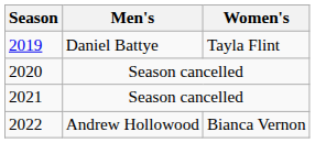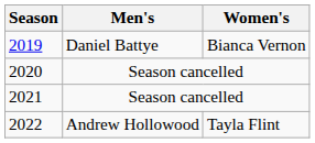2019 | Women's: Tayla Flint -> Bianca Vernon
2022 | Women's: Bianca Vernon -> Tayla Flint
